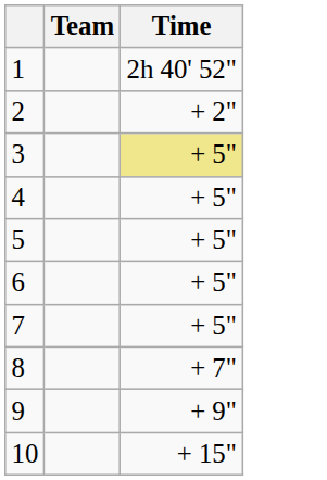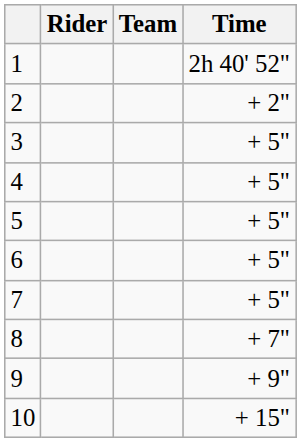+ column: Rider
3 | Time: khaki background -> no background
